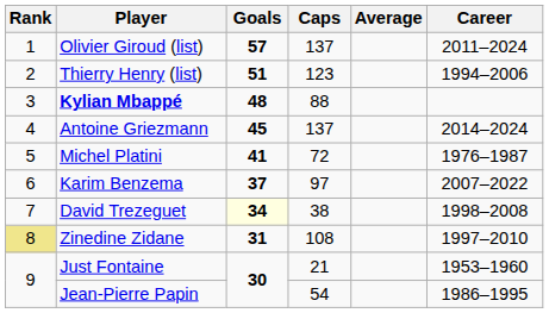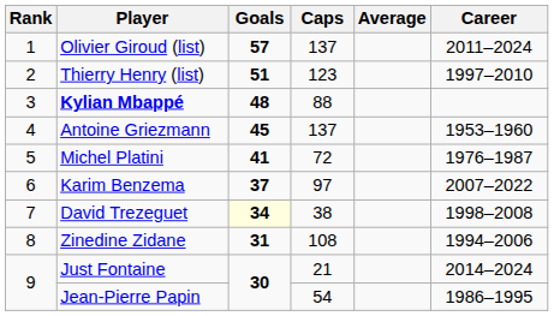Thierry Henry (list) | Career: 1994–2006 -> 1997–2010
Antoine Griezmann | Career: 2014–2024 -> 1953–1960
Zinedine Zidane | Rank: khaki background -> no background
Zinedine Zidane | Career: 1997–2010 -> 1994–2006
Just Fontaine | Career: 1953–1960 -> 2014–2024
